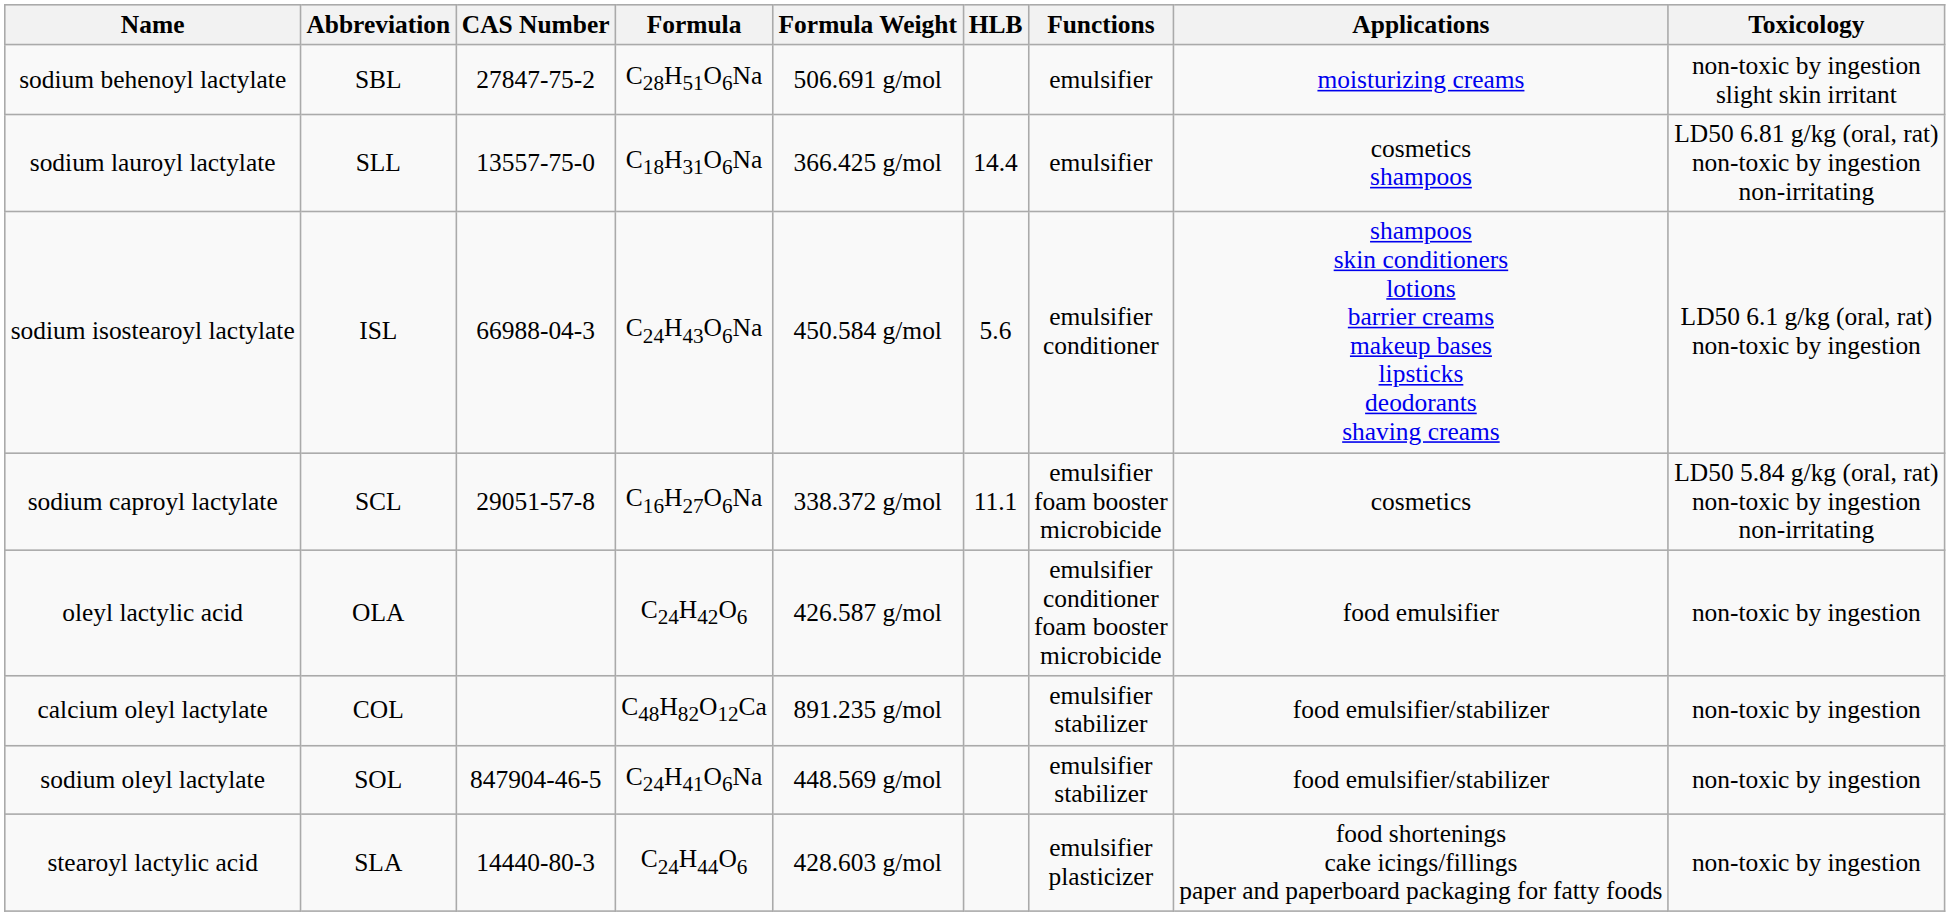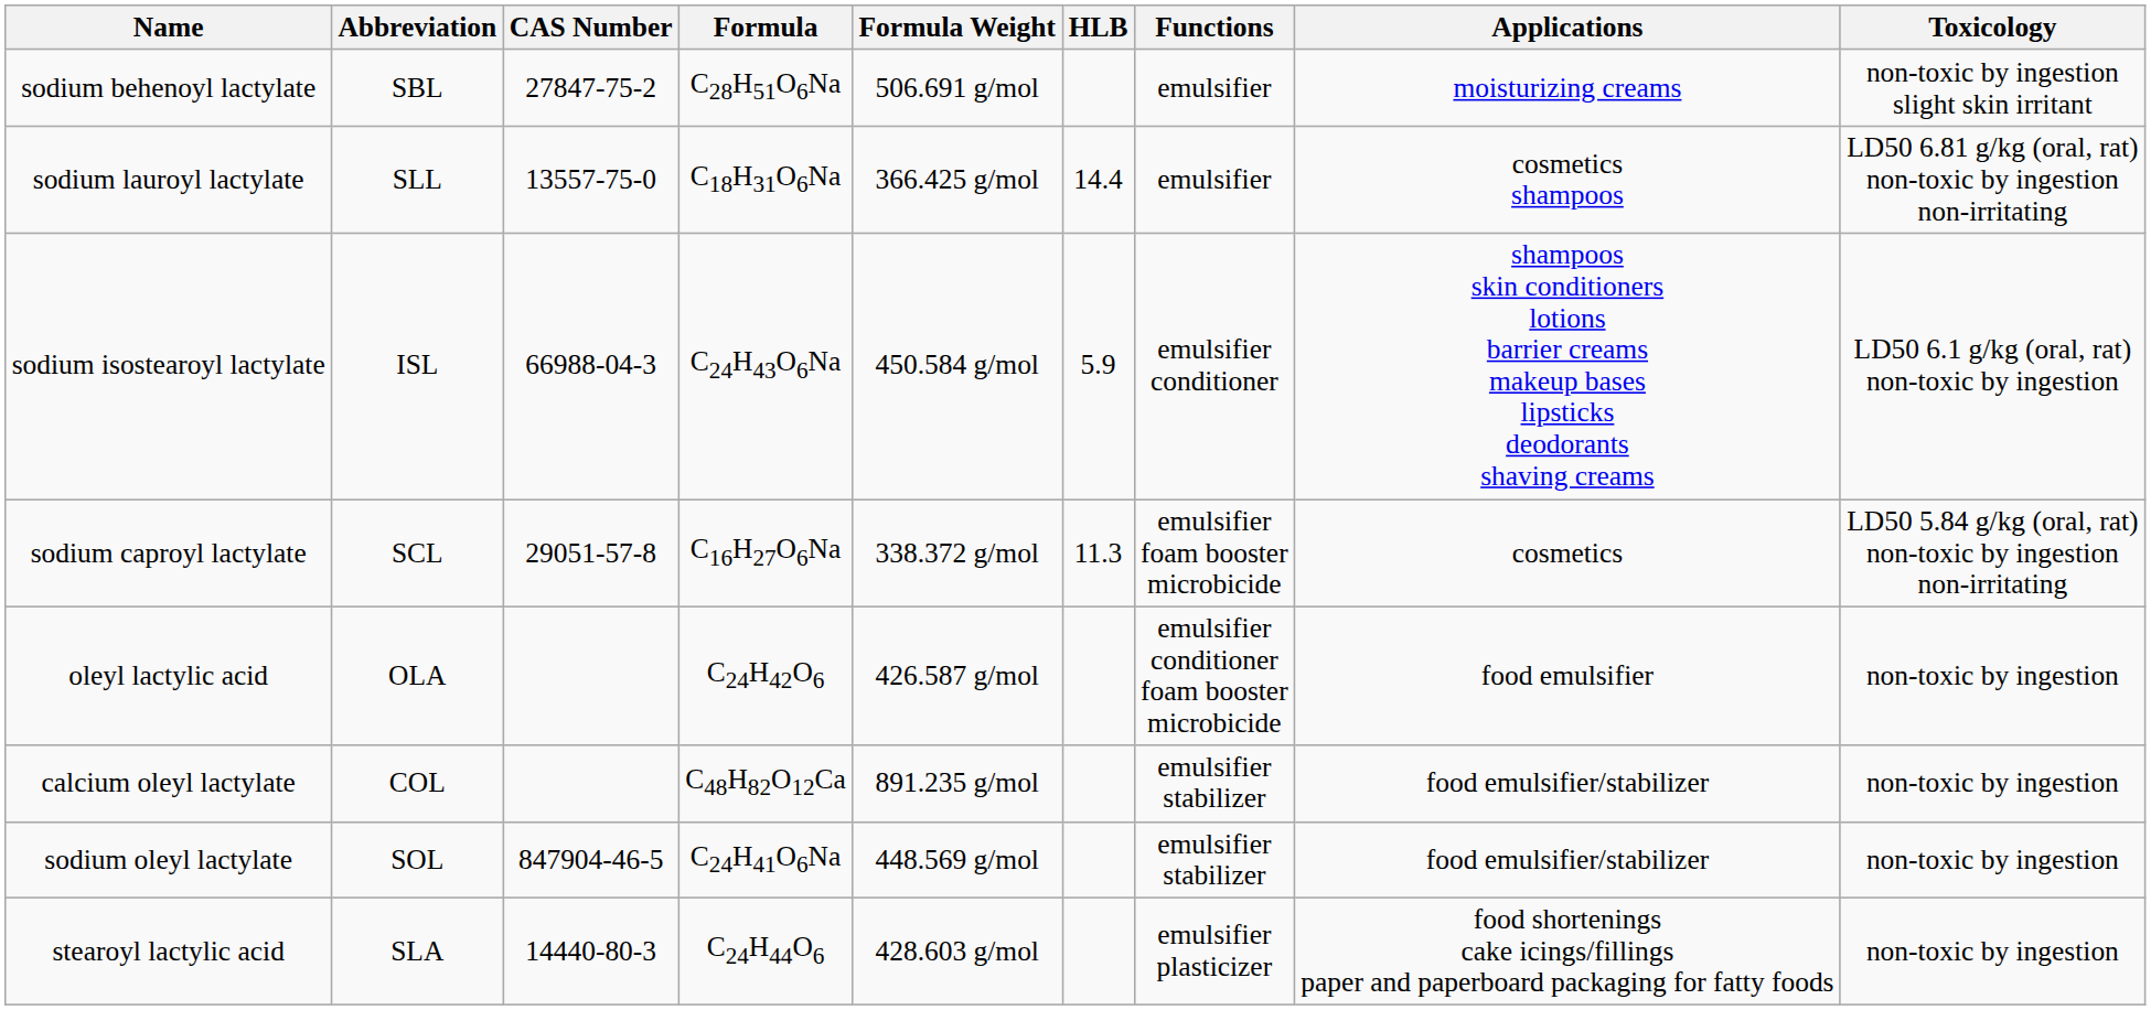sodium isostearoyl lactylate | HLB: 5.6 -> 5.9
sodium caproyl lactylate | HLB: 11.1 -> 11.3
